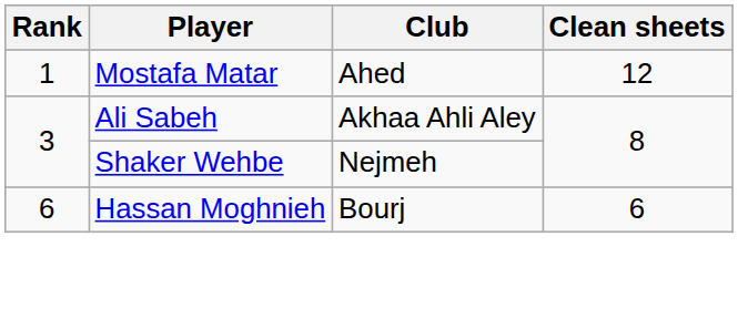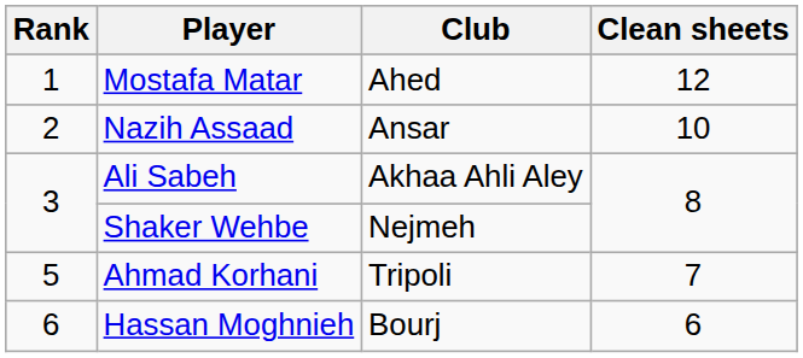+ row: 2 | Nazih Assaad | Ansar | 10
+ row: 5 | Ahmad Korhani | Tripoli | 7
